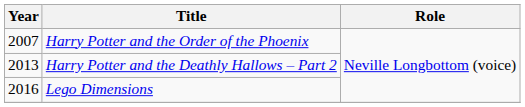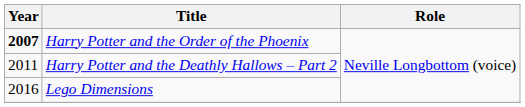Harry Potter and the Order of the Phoenix | Year: normal -> bold
Harry Potter and the Deathly Hallows – Part 2 | Year: 2013 -> 2011
